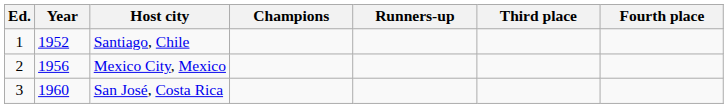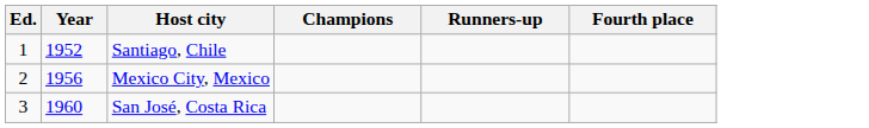- column: Third place
